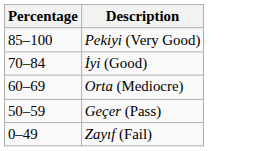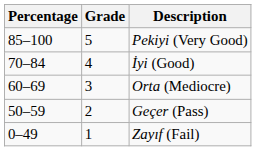+ column: Grade | 5 | 4 | 3 | 2 | 1
